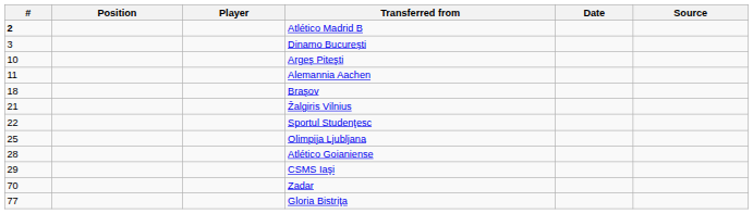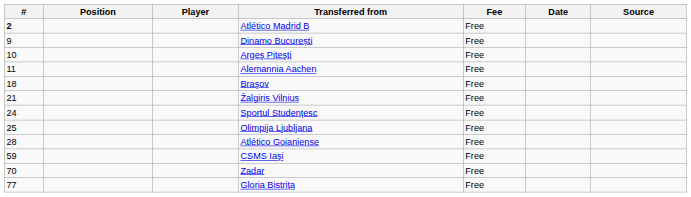+ column: Fee | Free | Free | Free | Free | Free | Free | Free | Free | Free | Free | Free | Free
Dinamo București | #: 3 -> 9
Sportul Studenţesc | #: 22 -> 24
CSMS Iaşi | #: 29 -> 59
